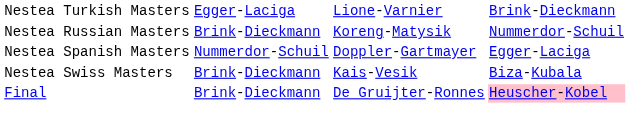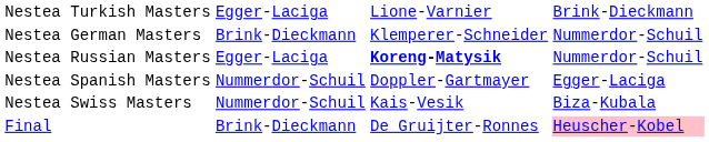+ row: Nestea German Masters | Brink-Dieckmann | Klemperer-Schneider | Nummerdor-Schuil
Nestea Russian Masters | column 2: Brink-Dieckmann -> Egger-Laciga
Nestea Russian Masters | column 3: normal -> bold
Nestea Swiss Masters | column 2: Brink-Dieckmann -> Nummerdor-Schuil
